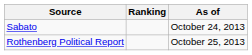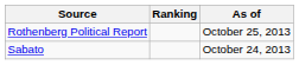rows swapped: Rothenberg Political Report <-> Sabato
